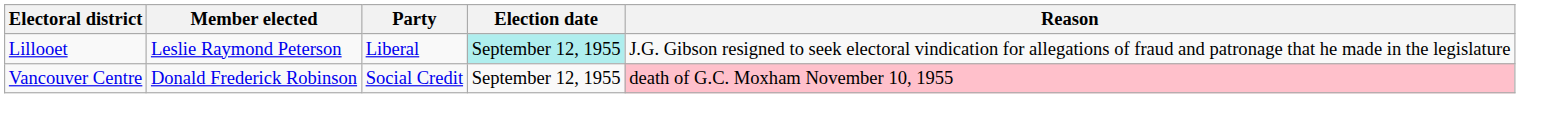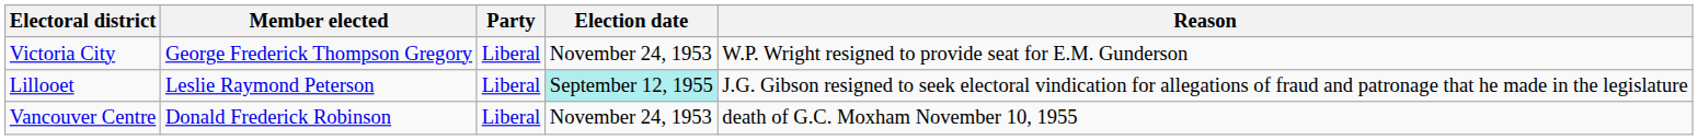+ row: Victoria City | George Frederick Thompson Gregory | Liberal | November 24, 1953 | W.P. Wright resigned to provide seat for E.M. Gunderson
Vancouver Centre | Party: Social Credit -> Liberal
Vancouver Centre | Election date: September 12, 1955 -> November 24, 1953
Vancouver Centre | Reason: pink background -> no background
